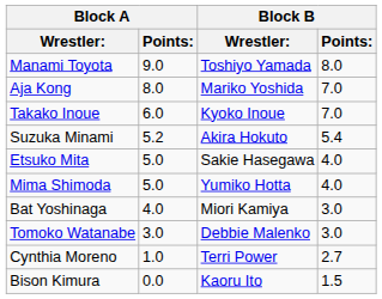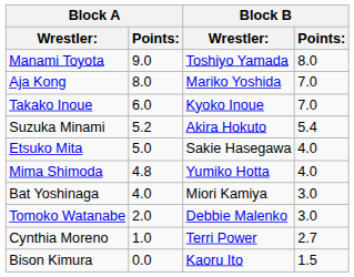Mima Shimoda | Block A / Points:: 5.0 -> 4.8
Tomoko Watanabe | Block A / Points:: 3.0 -> 2.0
